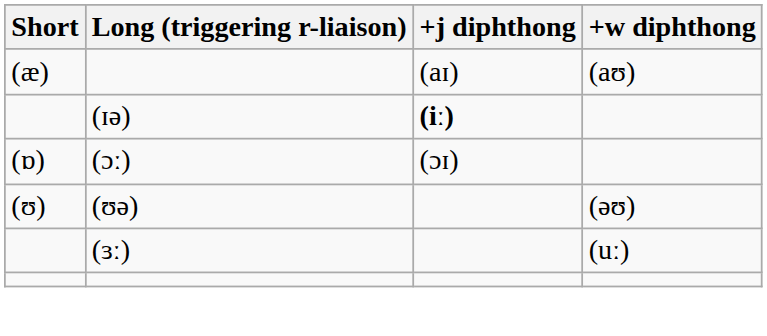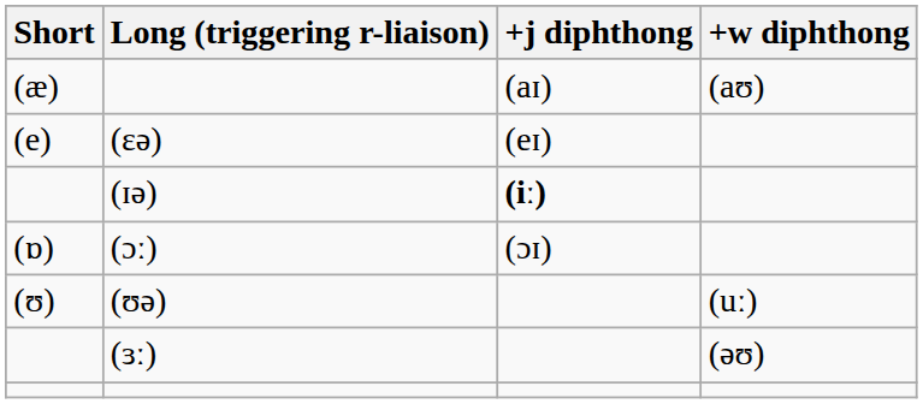+ row: (e) | (ɛə) | (eɪ)
(ʊə) | +w diphthong: (əʊ) -> (uː)
(ɜː) | +w diphthong: (uː) -> (əʊ)
